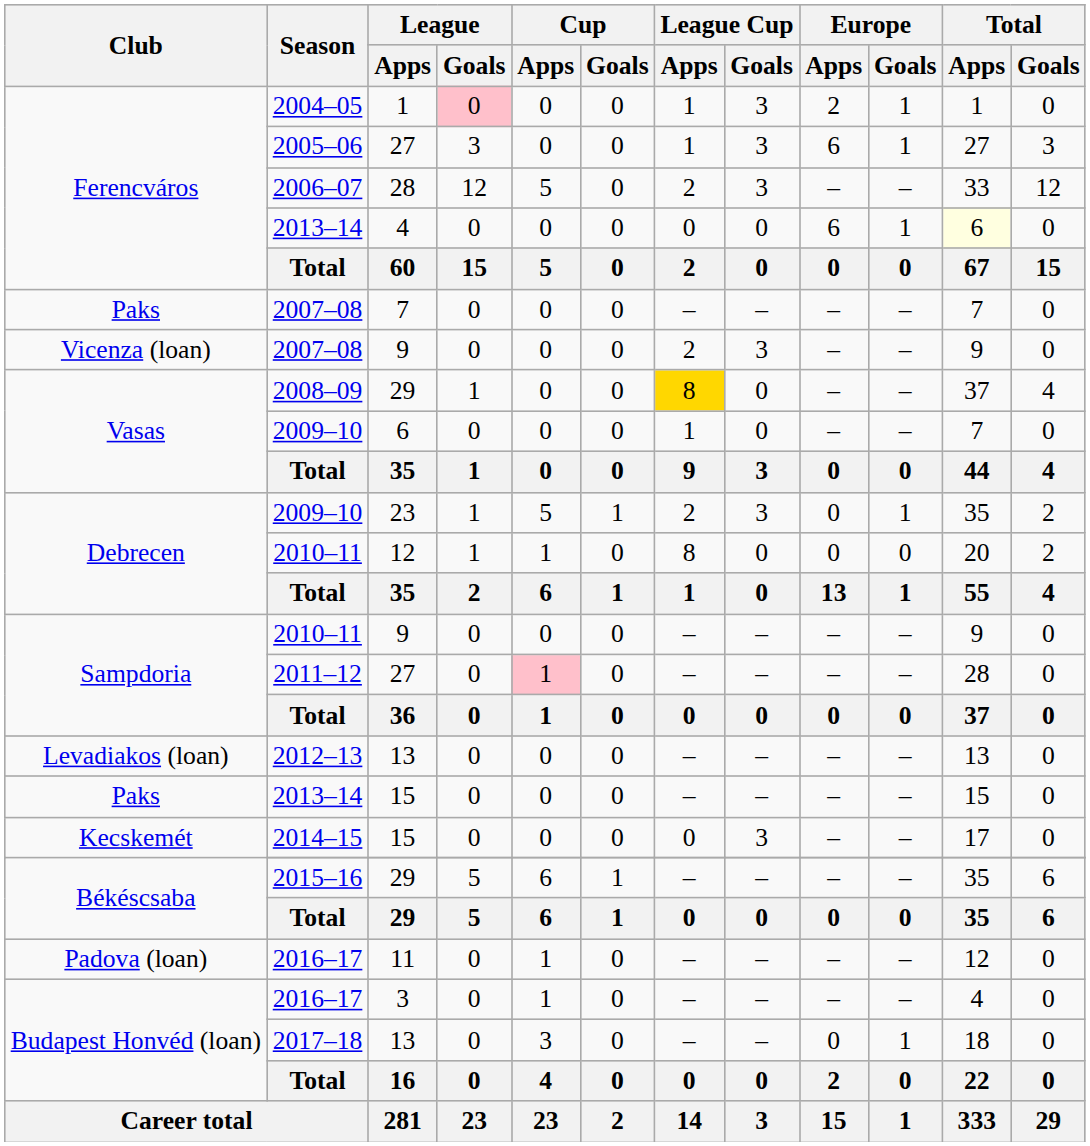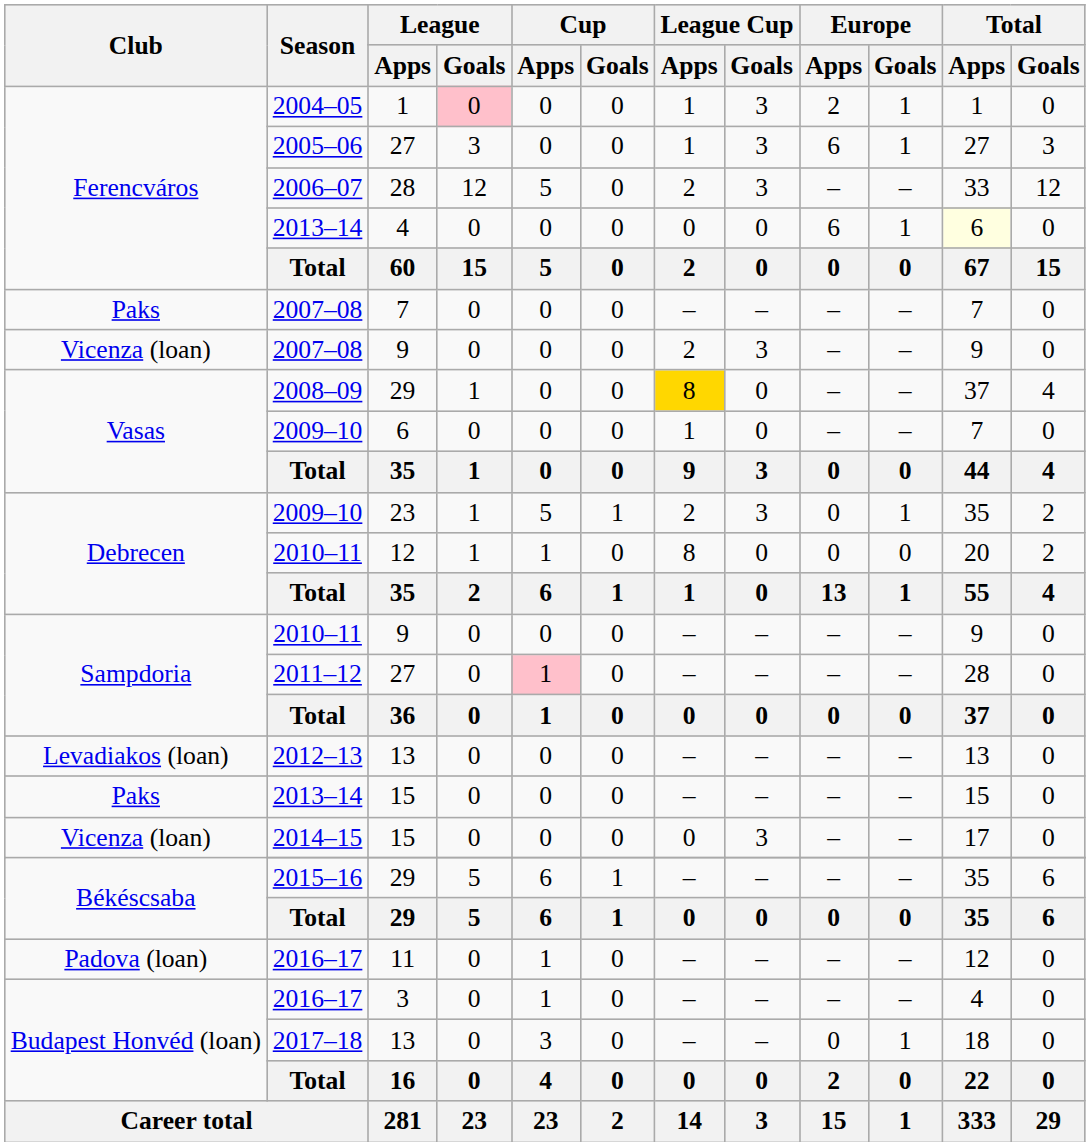2014–15 | Club: Kecskemét -> Vicenza (loan)
